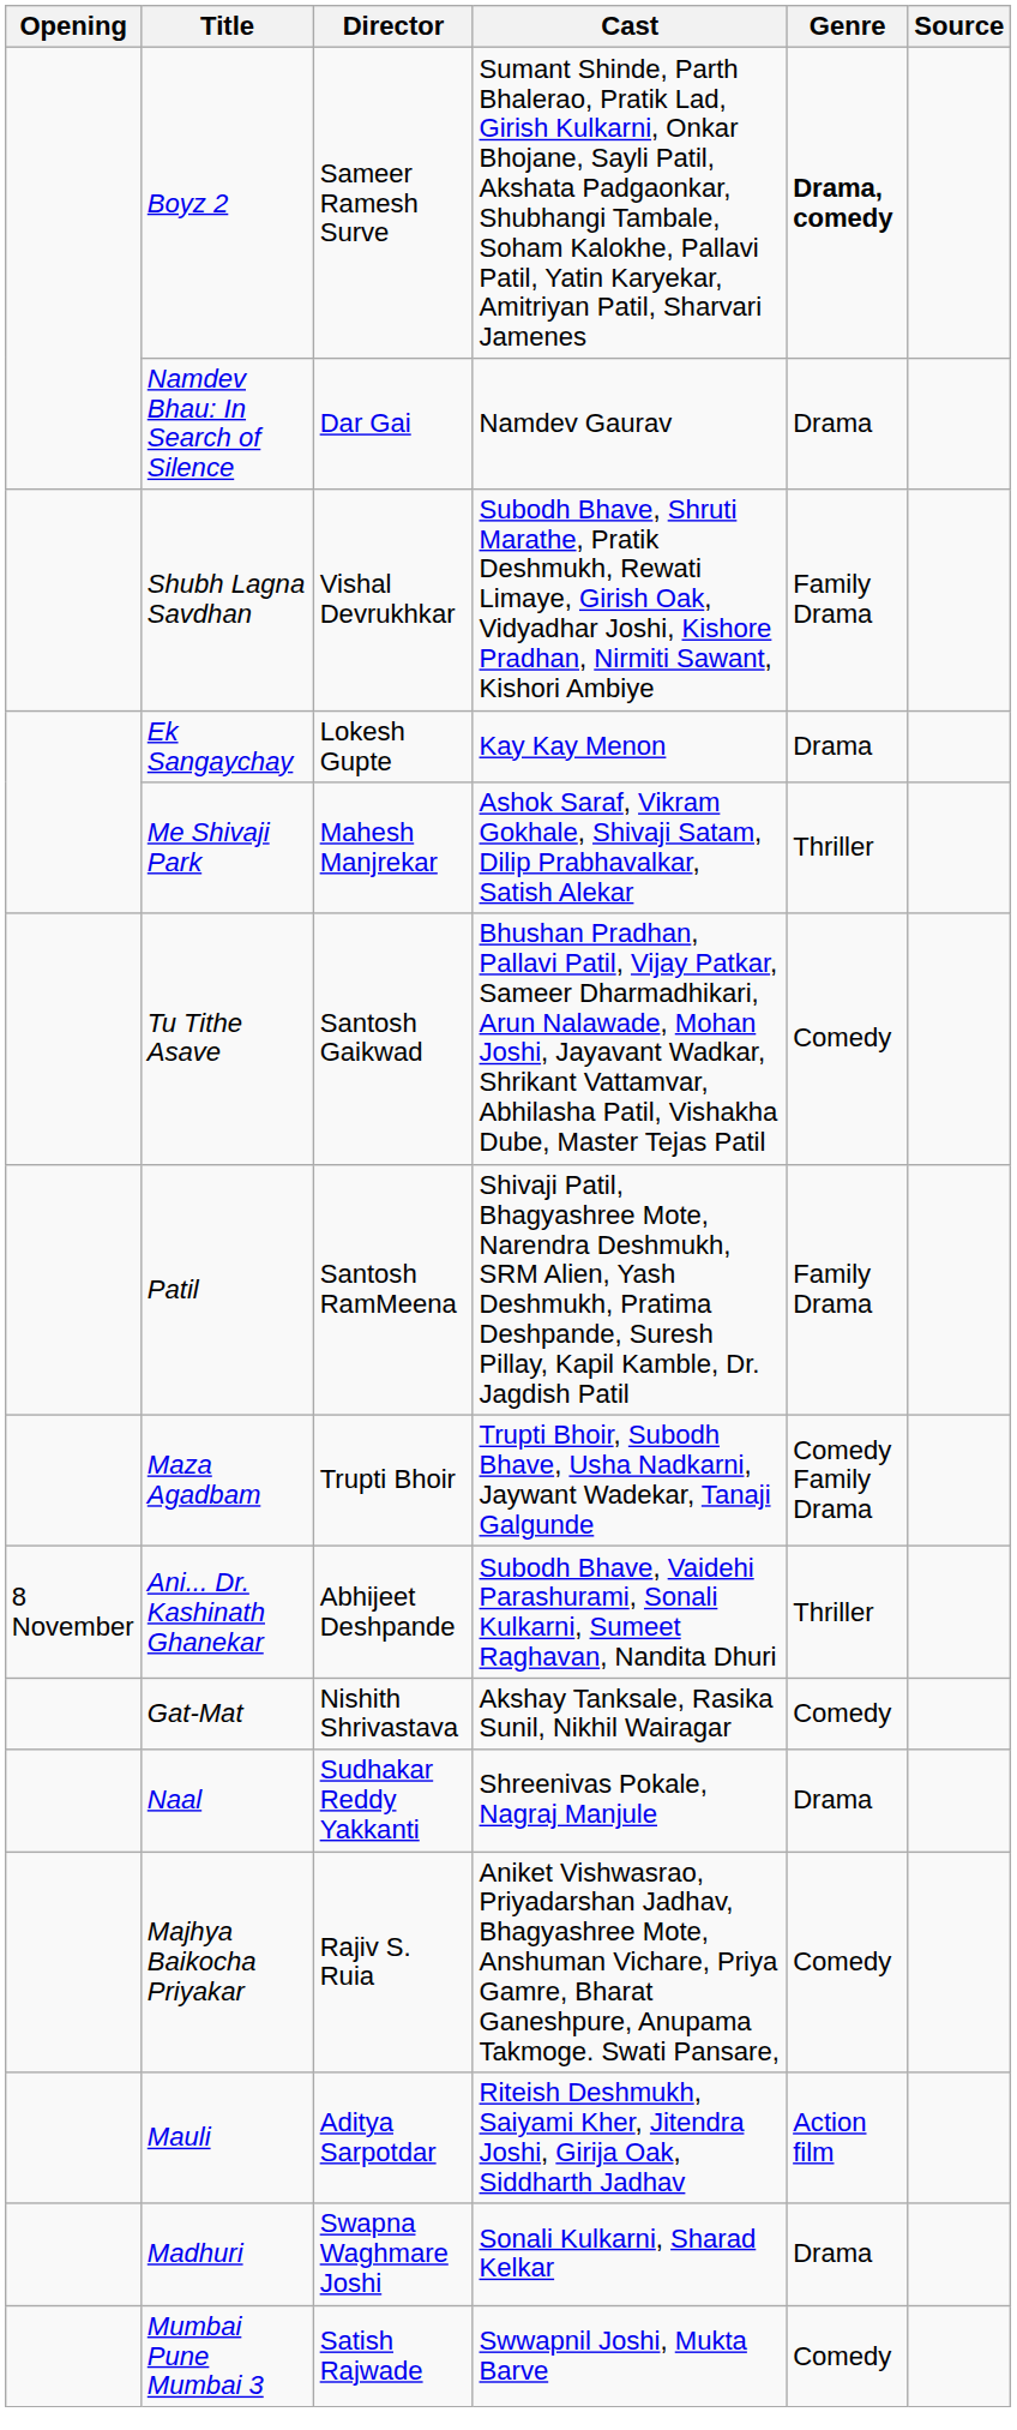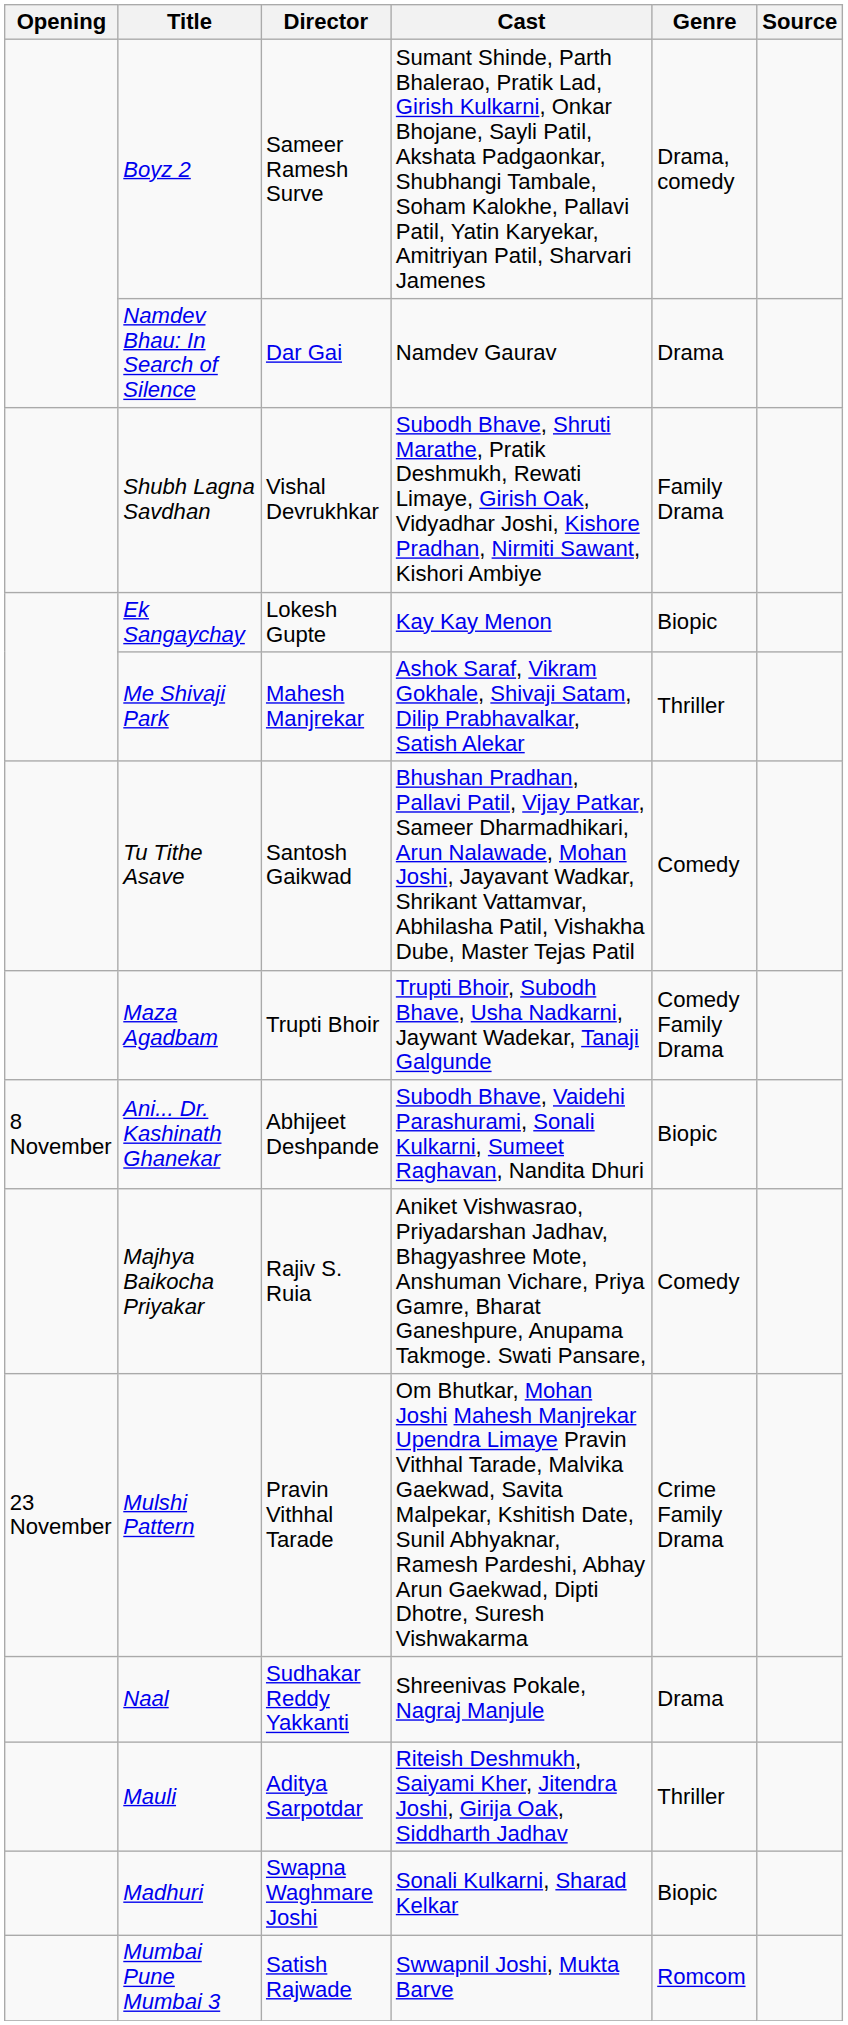Boyz 2 | Genre: bold -> normal
Ek Sangaychay | Genre: Drama -> Biopic
- row: Patil | Santosh RamMeena | Shivaji Patil, Bhagyashree Mote, Narendra Deshmukh, SRM Alien, Yash Deshmukh, Pratima Deshpande, Suresh Pillay, Kapil Kamble, Dr. Jagdish Patil | Family Drama
Ani... Dr. Kashinath Ghanekar | Genre: Thriller -> Biopic
- row: Gat-Mat | Nishith Shrivastava | Akshay Tanksale, Rasika Sunil, Nikhil Wairagar | Comedy
rows swapped: Naal <-> Majhya Baikocha Priyakar
+ row: 23 November | Mulshi Pattern | Pravin Vithhal Tarade | Om Bhutkar, Mohan Joshi Mahesh Manjrekar Upendra Limaye Pravin Vithhal Tarade, Malvika Gaekwad, Savita Malpekar, Kshitish Date, Sunil Abhyaknar, Ramesh Pardeshi, Abhay Arun Gaekwad, Dipti Dhotre, Suresh Vishwakarma | Crime Family Drama
Mauli | Genre: Action film -> Thriller
Madhuri | Genre: Drama -> Biopic
Mumbai Pune Mumbai 3 | Genre: Comedy -> Romcom
